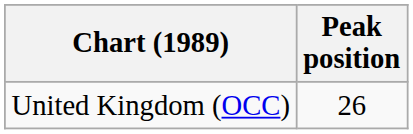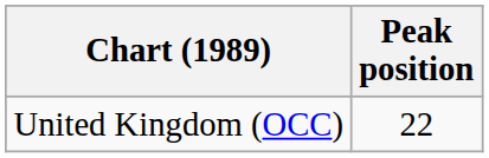United Kingdom (OCC) | Peak position: 26 -> 22
